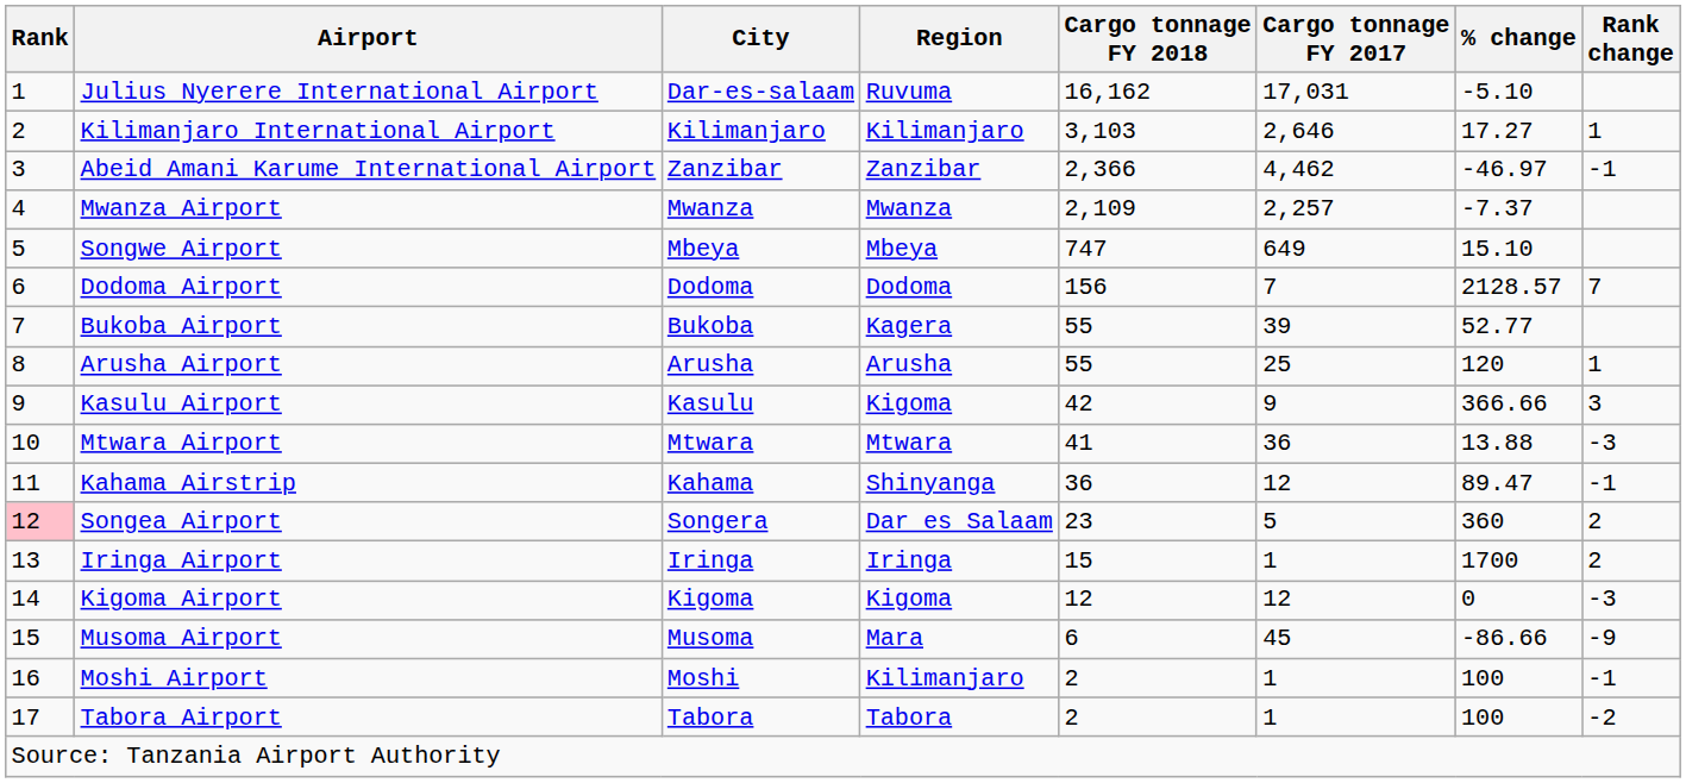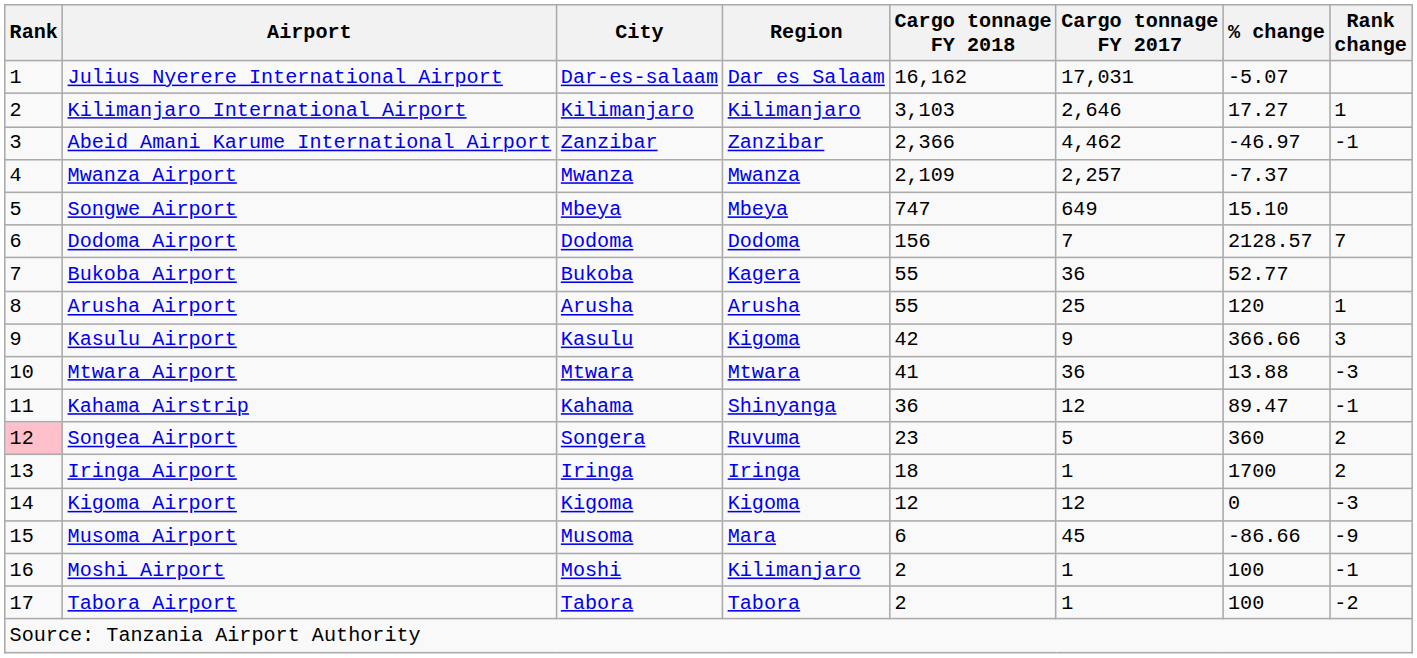Julius Nyerere International Airport | Region: Ruvuma -> Dar es Salaam
Julius Nyerere International Airport | % change: -5.10 -> -5.07
Bukoba Airport | Cargo tonnage FY 2017: 39 -> 36
Songea Airport | Region: Dar es Salaam -> Ruvuma
Iringa Airport | Cargo tonnage FY 2018: 15 -> 18
